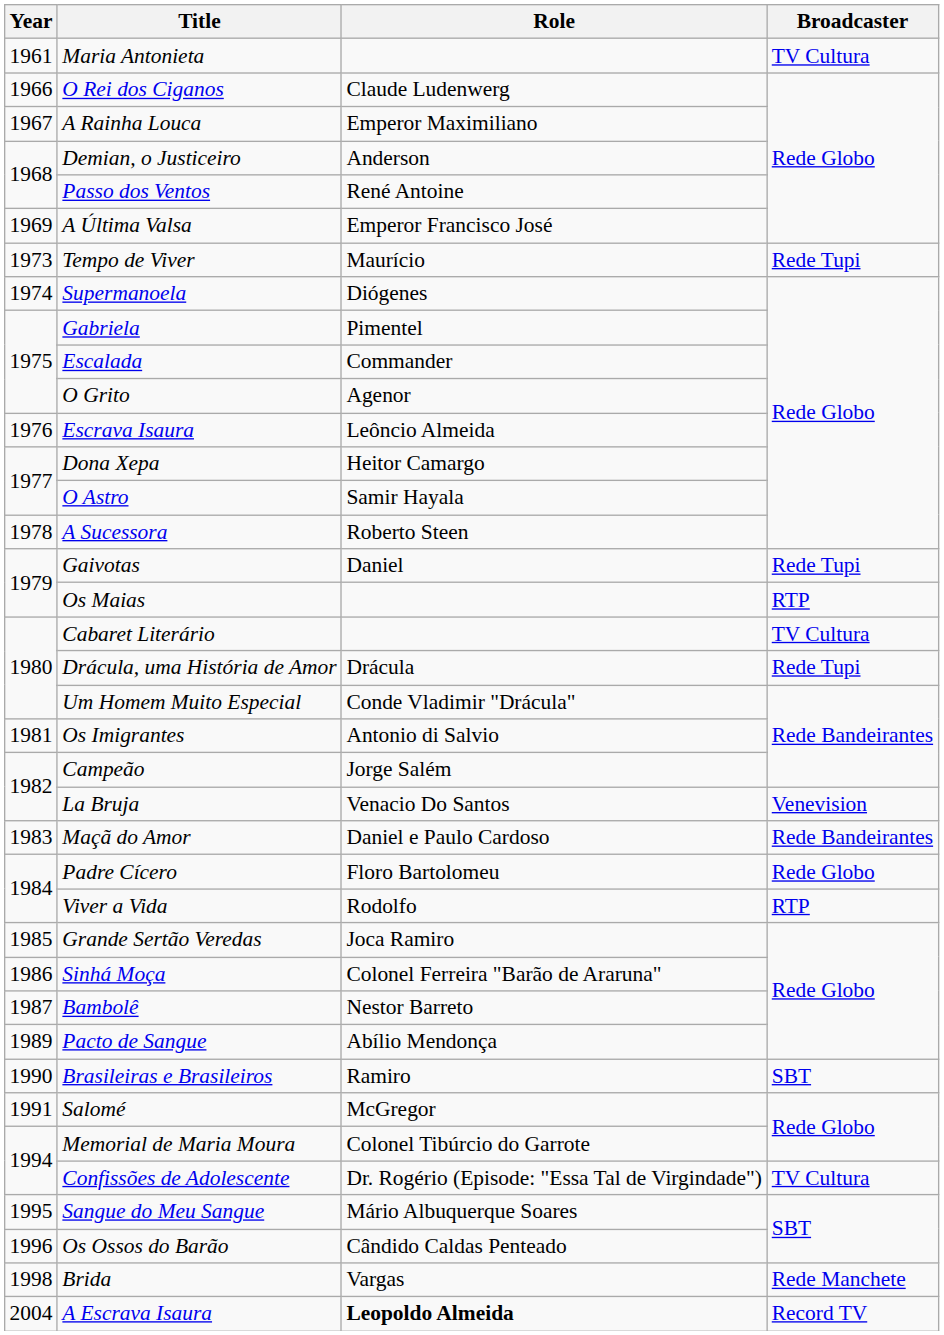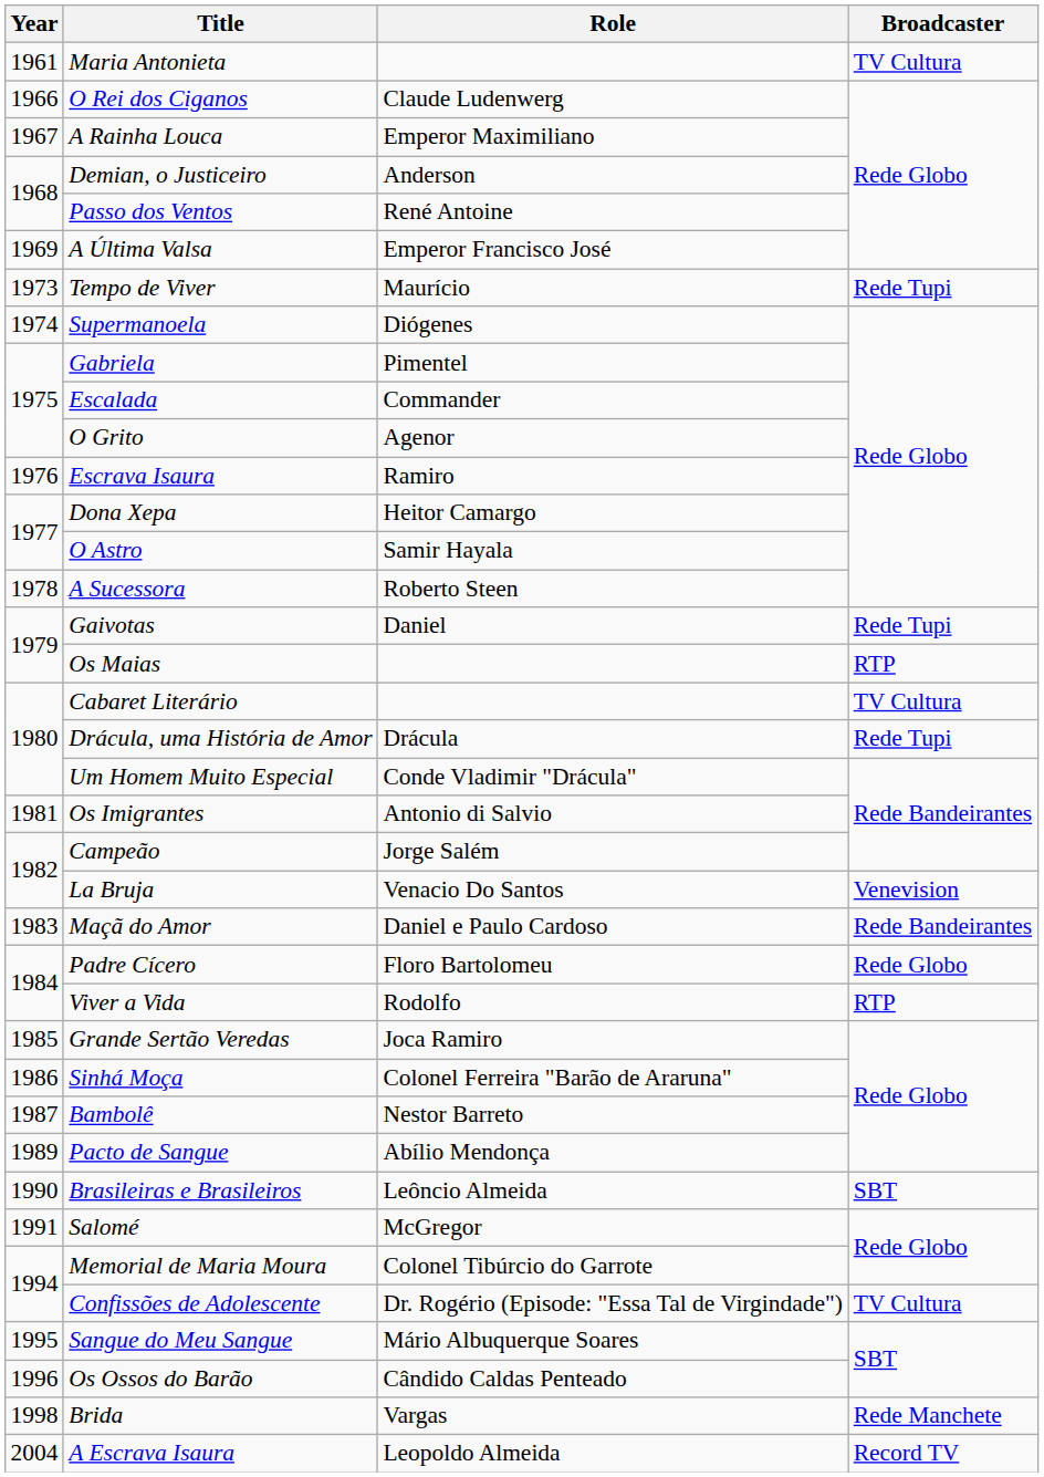Escrava Isaura | Role: Leôncio Almeida -> Ramiro
Brasileiras e Brasileiros | Role: Ramiro -> Leôncio Almeida
A Escrava Isaura | Role: bold -> normal
